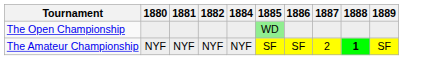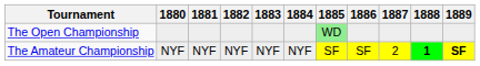+ column: 1883 | NYF
The Amateur Championship | 1889: normal -> bold
